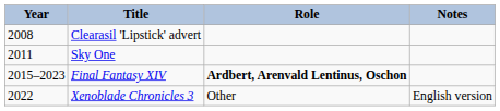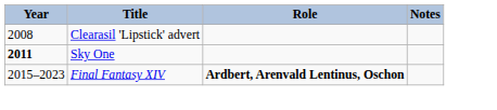Sky One | Year: normal -> bold
- row: 2022 | Xenoblade Chronicles 3 | Other | English version
